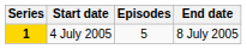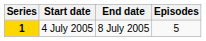columns swapped: End date <-> Episodes
